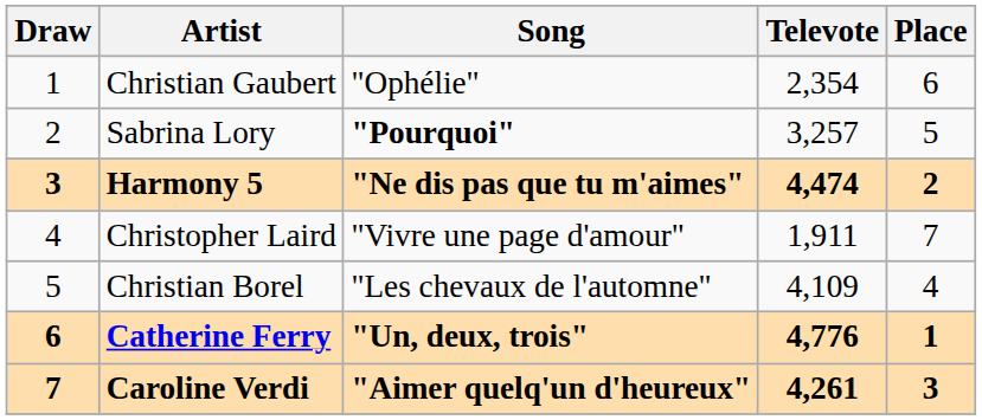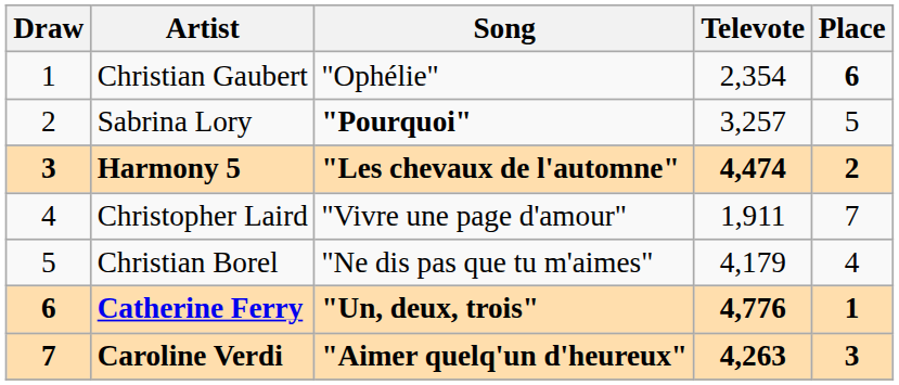Christian Gaubert | Place: normal -> bold
Harmony 5 | Song: "Ne dis pas que tu m'aimes" -> "Les chevaux de l'automne"
Christian Borel | Song: "Les chevaux de l'automne" -> "Ne dis pas que tu m'aimes"
Christian Borel | Televote: 4,109 -> 4,179
Caroline Verdi | Televote: 4,261 -> 4,263
